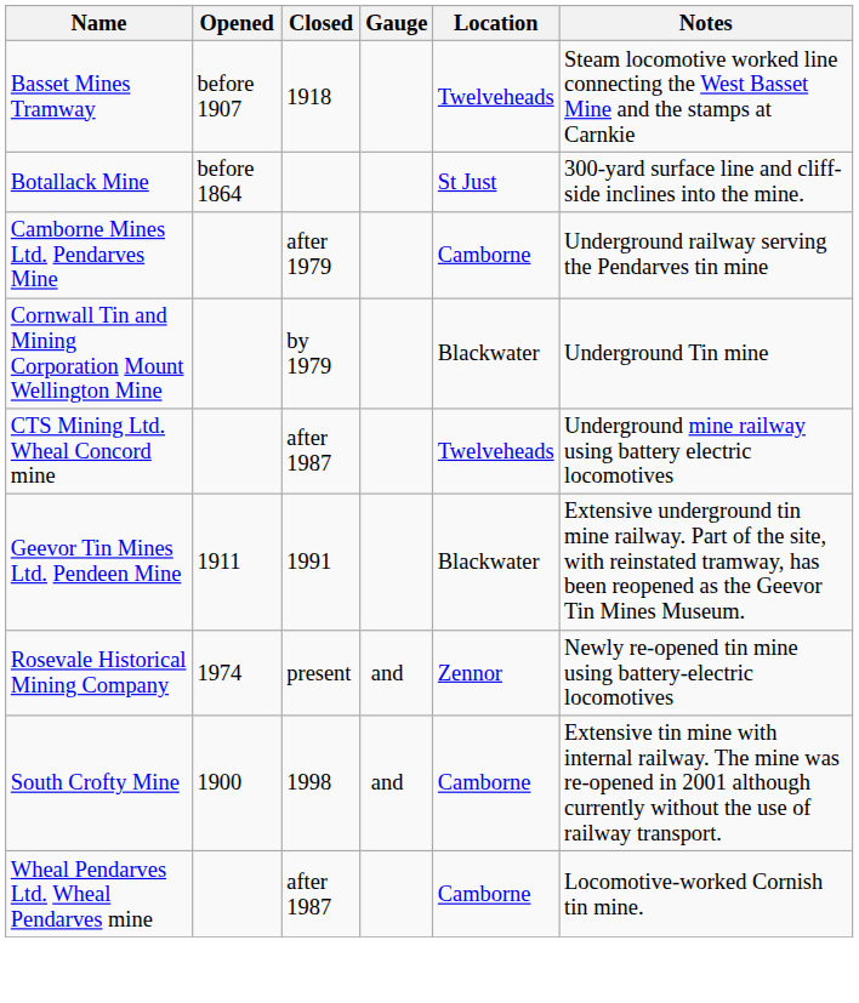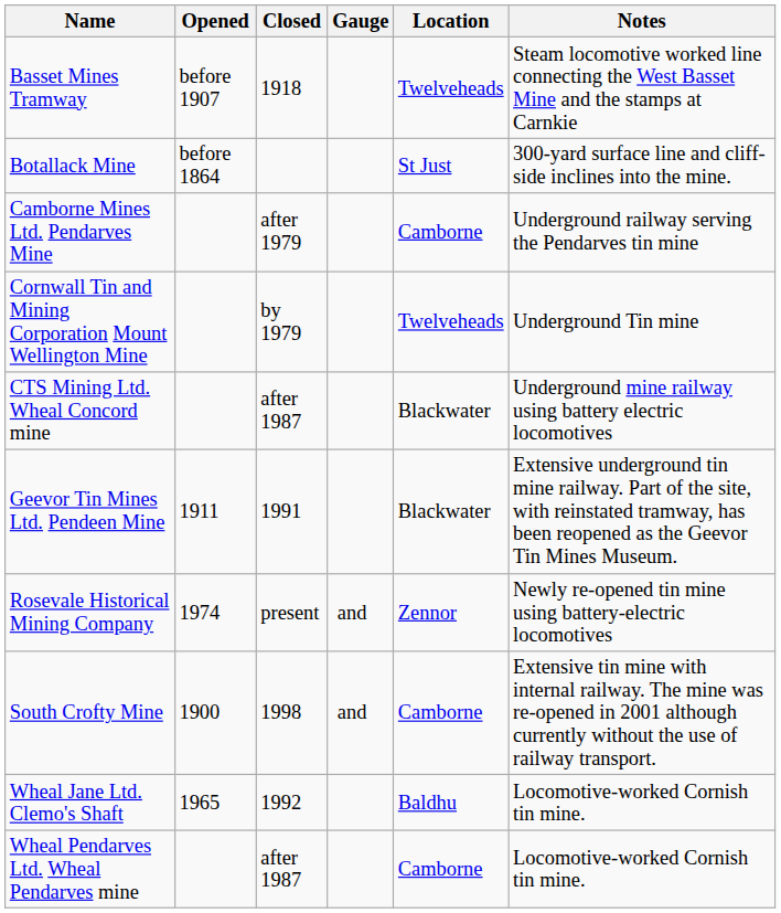Cornwall Tin and Mining Corporation Mount Wellington Mine | Location: Blackwater -> Twelveheads
CTS Mining Ltd. Wheal Concord mine | Location: Twelveheads -> Blackwater
+ row: Wheal Jane Ltd. Clemo's Shaft | 1965 | 1992 | Baldhu | Locomotive-worked Cornish tin mine.
